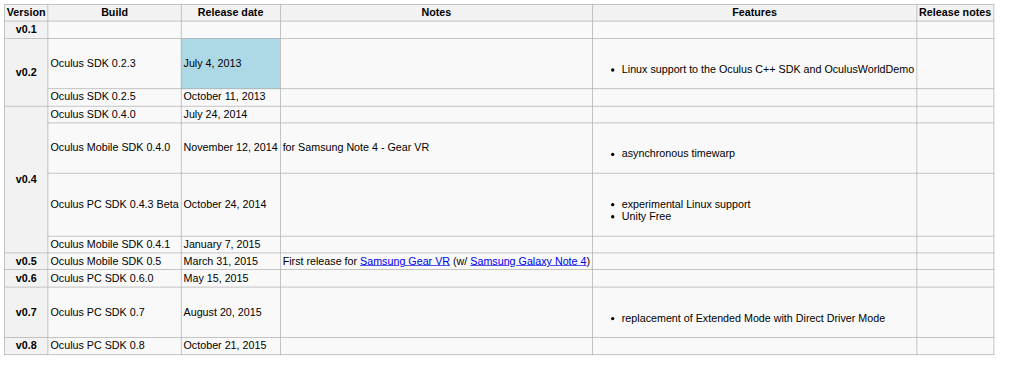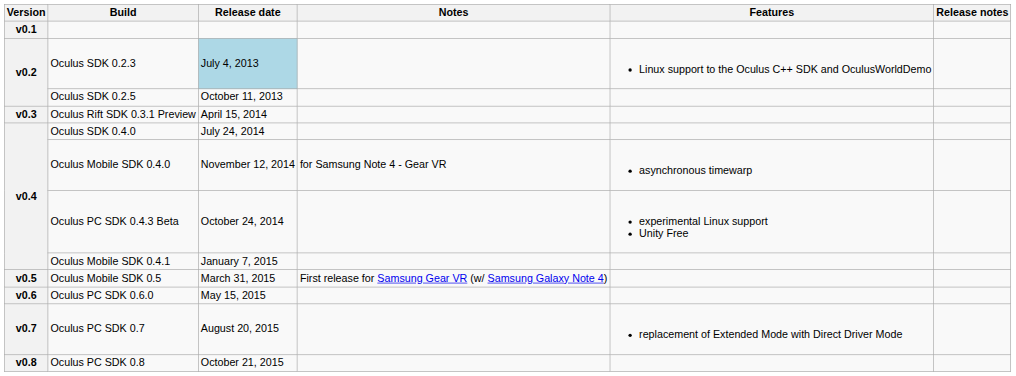+ row: v0.3 | Oculus Rift SDK 0.3.1 Preview | April 15, 2014
